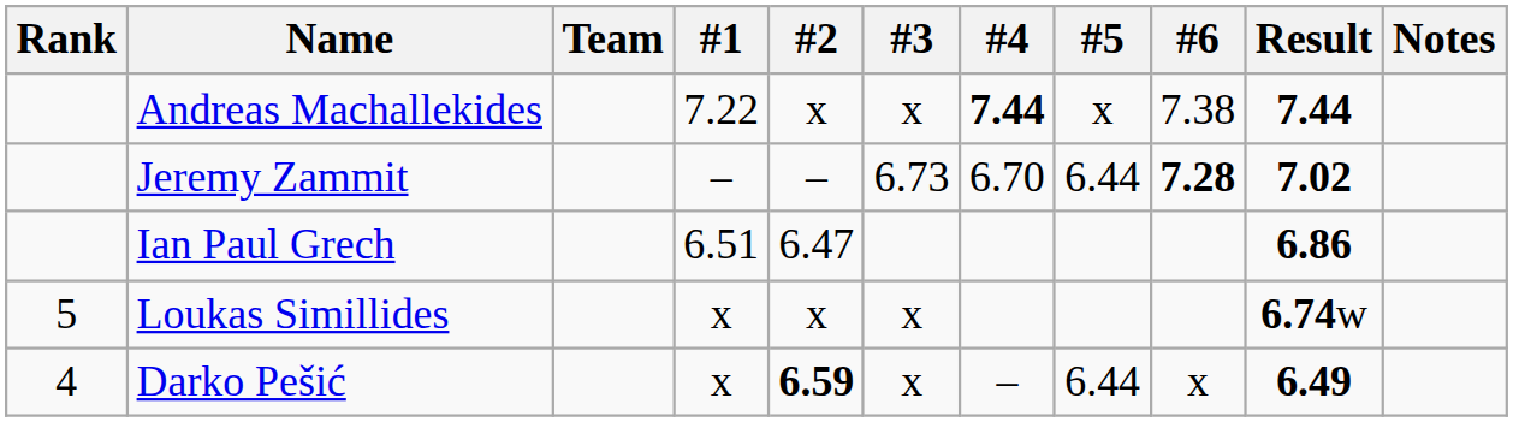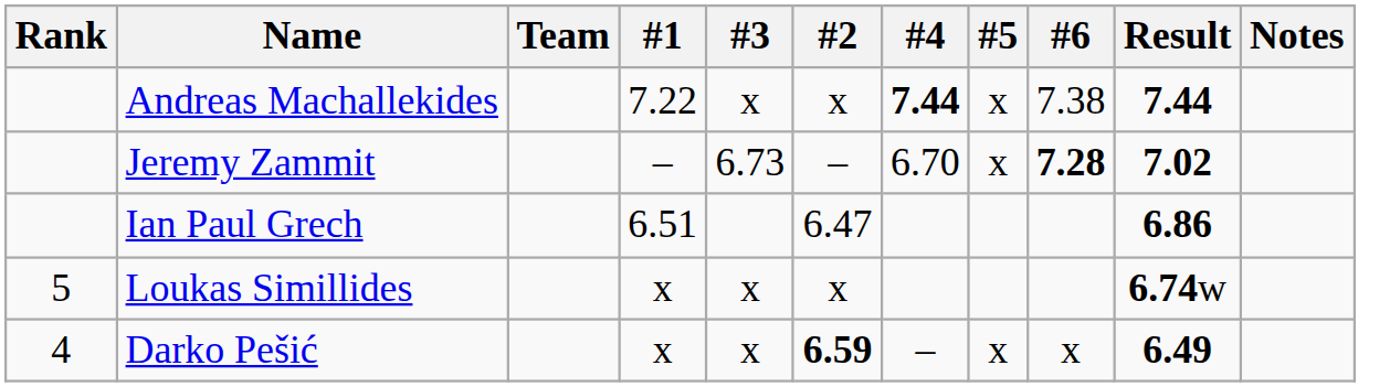columns swapped: #2 <-> #3
Jeremy Zammit | #5: 6.44 -> x
Darko Pešić | #5: 6.44 -> x
